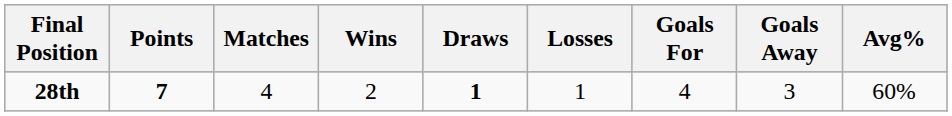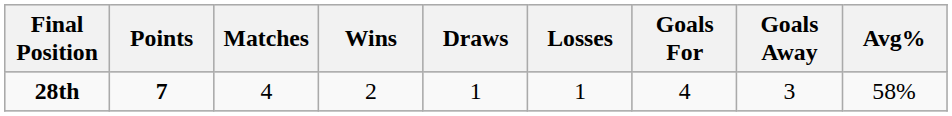28th | Draws: bold -> normal
28th | Avg%: 60% -> 58%
